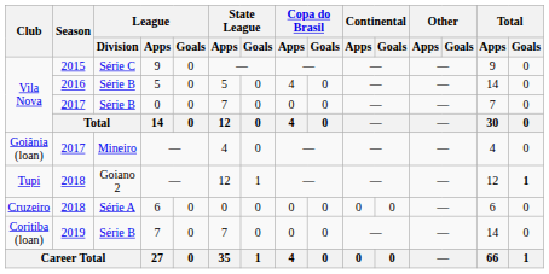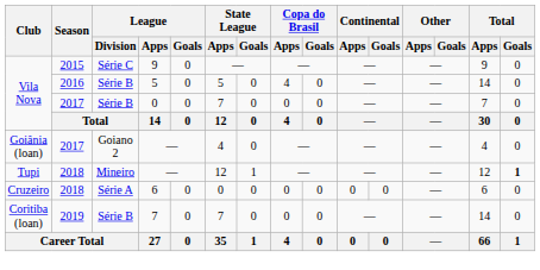Goiânia (loan) / — | League / Division: Mineiro -> Goiano 2
Tupi / — | League / Division: Goiano 2 -> Mineiro
